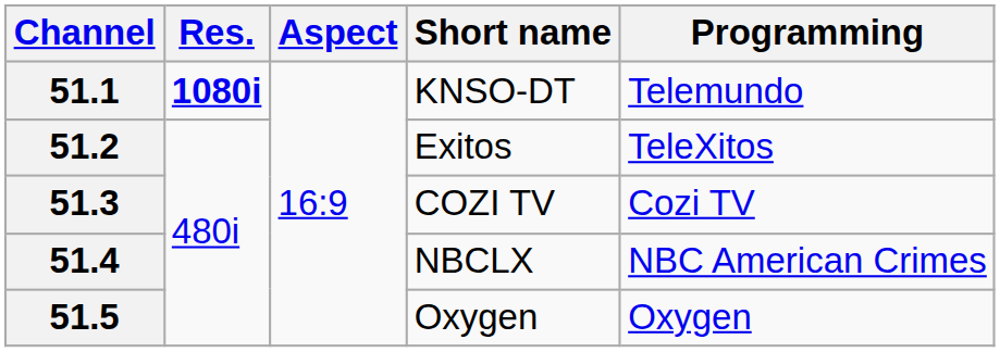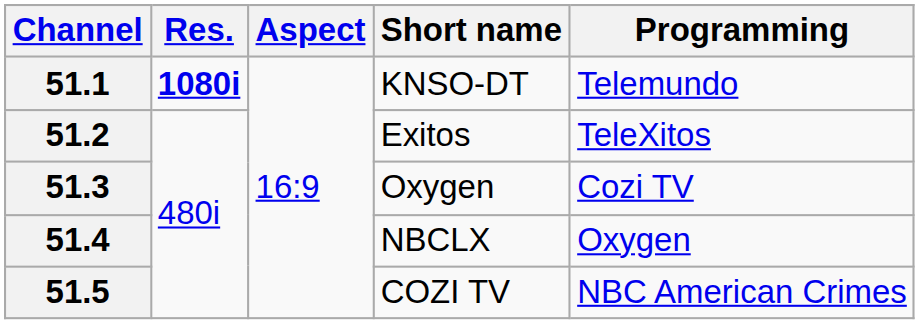51.3 | Short name: COZI TV -> Oxygen
51.4 | Programming: NBC American Crimes -> Oxygen
51.5 | Short name: Oxygen -> COZI TV
51.5 | Programming: Oxygen -> NBC American Crimes
